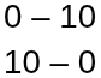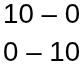rows swapped: 0 – 10 <-> 10 – 0
